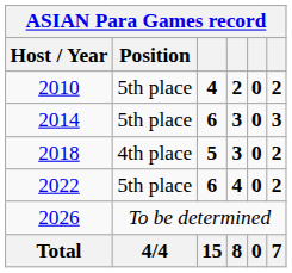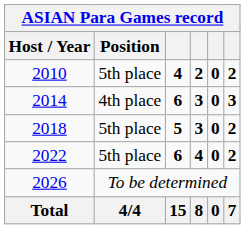2014 | Position: 5th place -> 4th place
2018 | Position: 4th place -> 5th place
